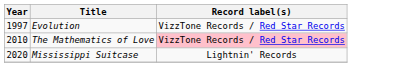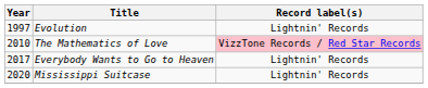Evolution | Record label(s): VizzTone Records / Red Star Records -> Lightnin' Records
+ row: 2017 | Everybody Wants to Go to Heaven | Lightnin' Records
